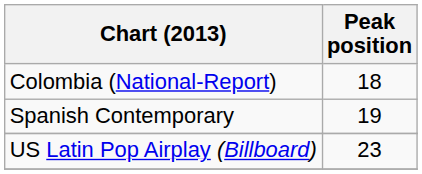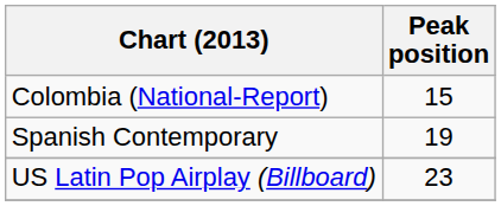Colombia (National-Report) | Peak position: 18 -> 15
